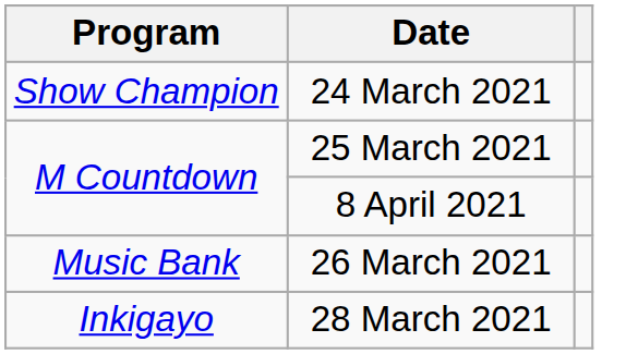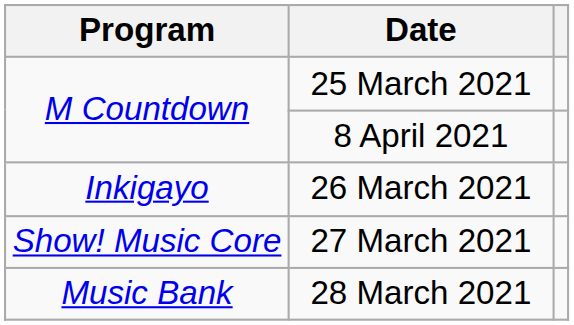- row: Show Champion | 24 March 2021
26 March 2021 | Program: Music Bank -> Inkigayo
+ row: Show! Music Core | 27 March 2021
28 March 2021 | Program: Inkigayo -> Music Bank
